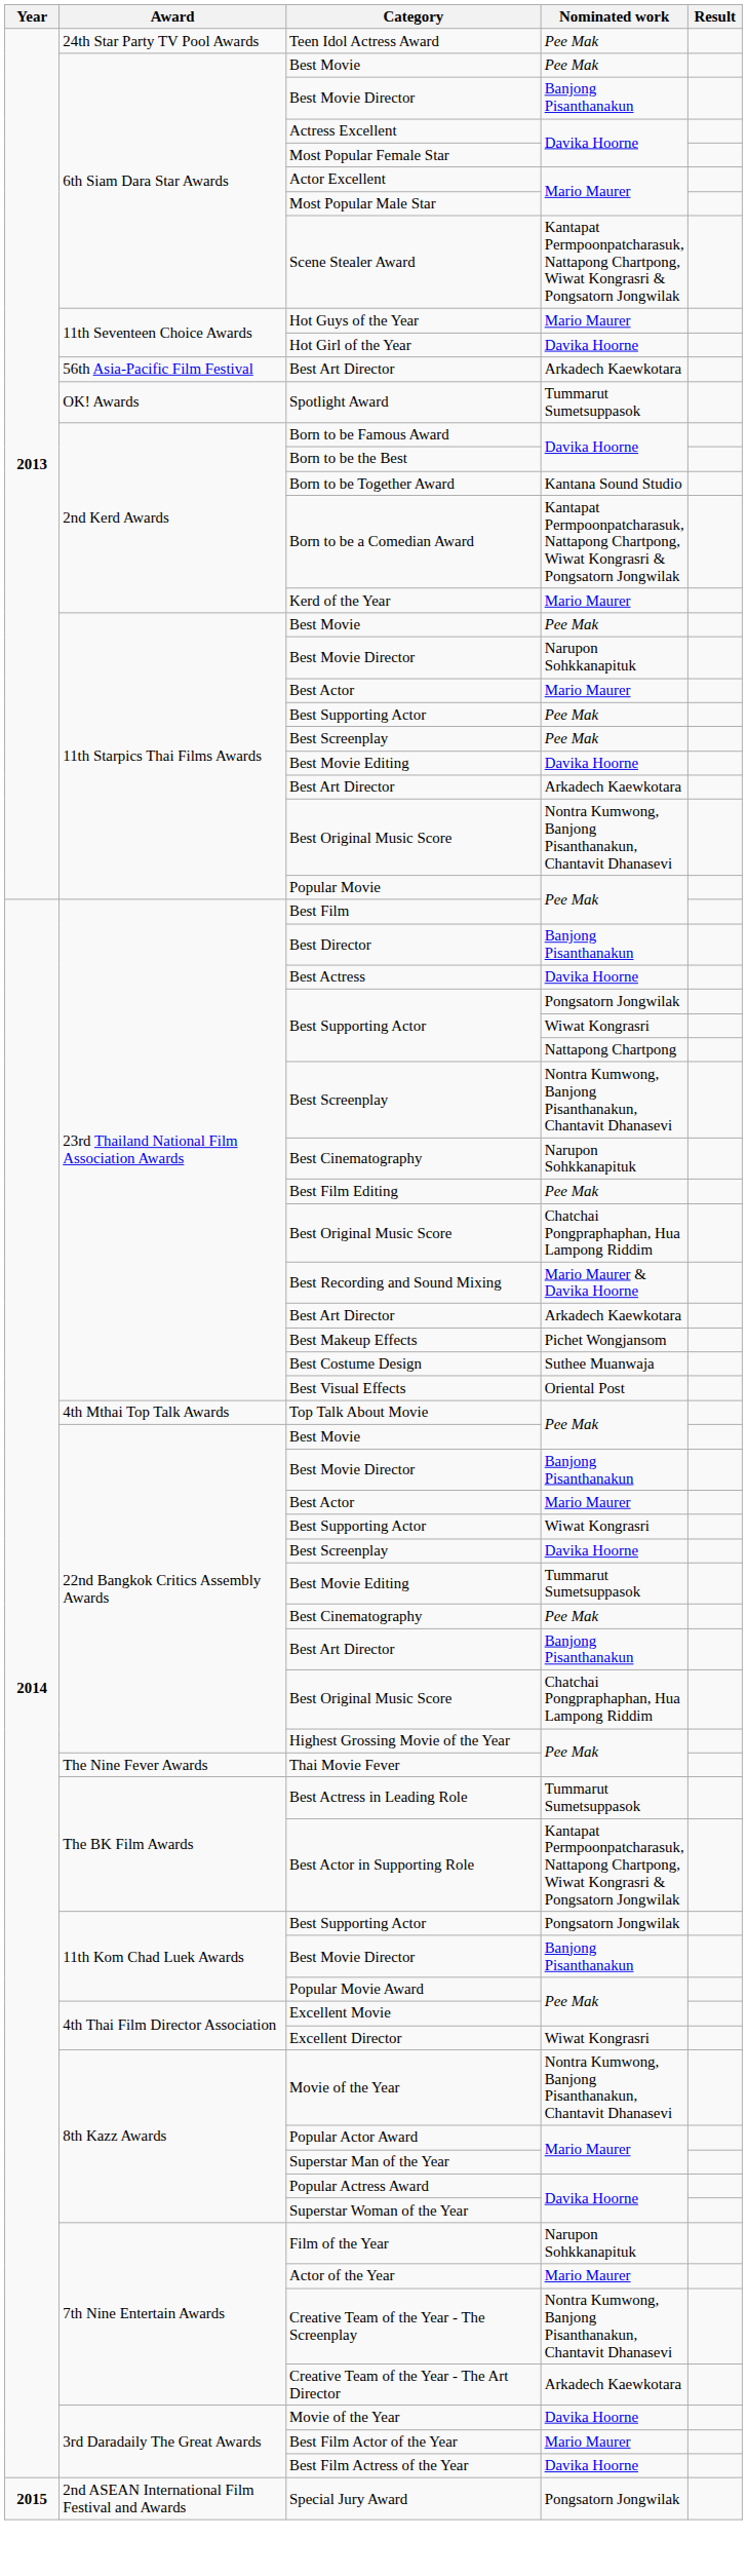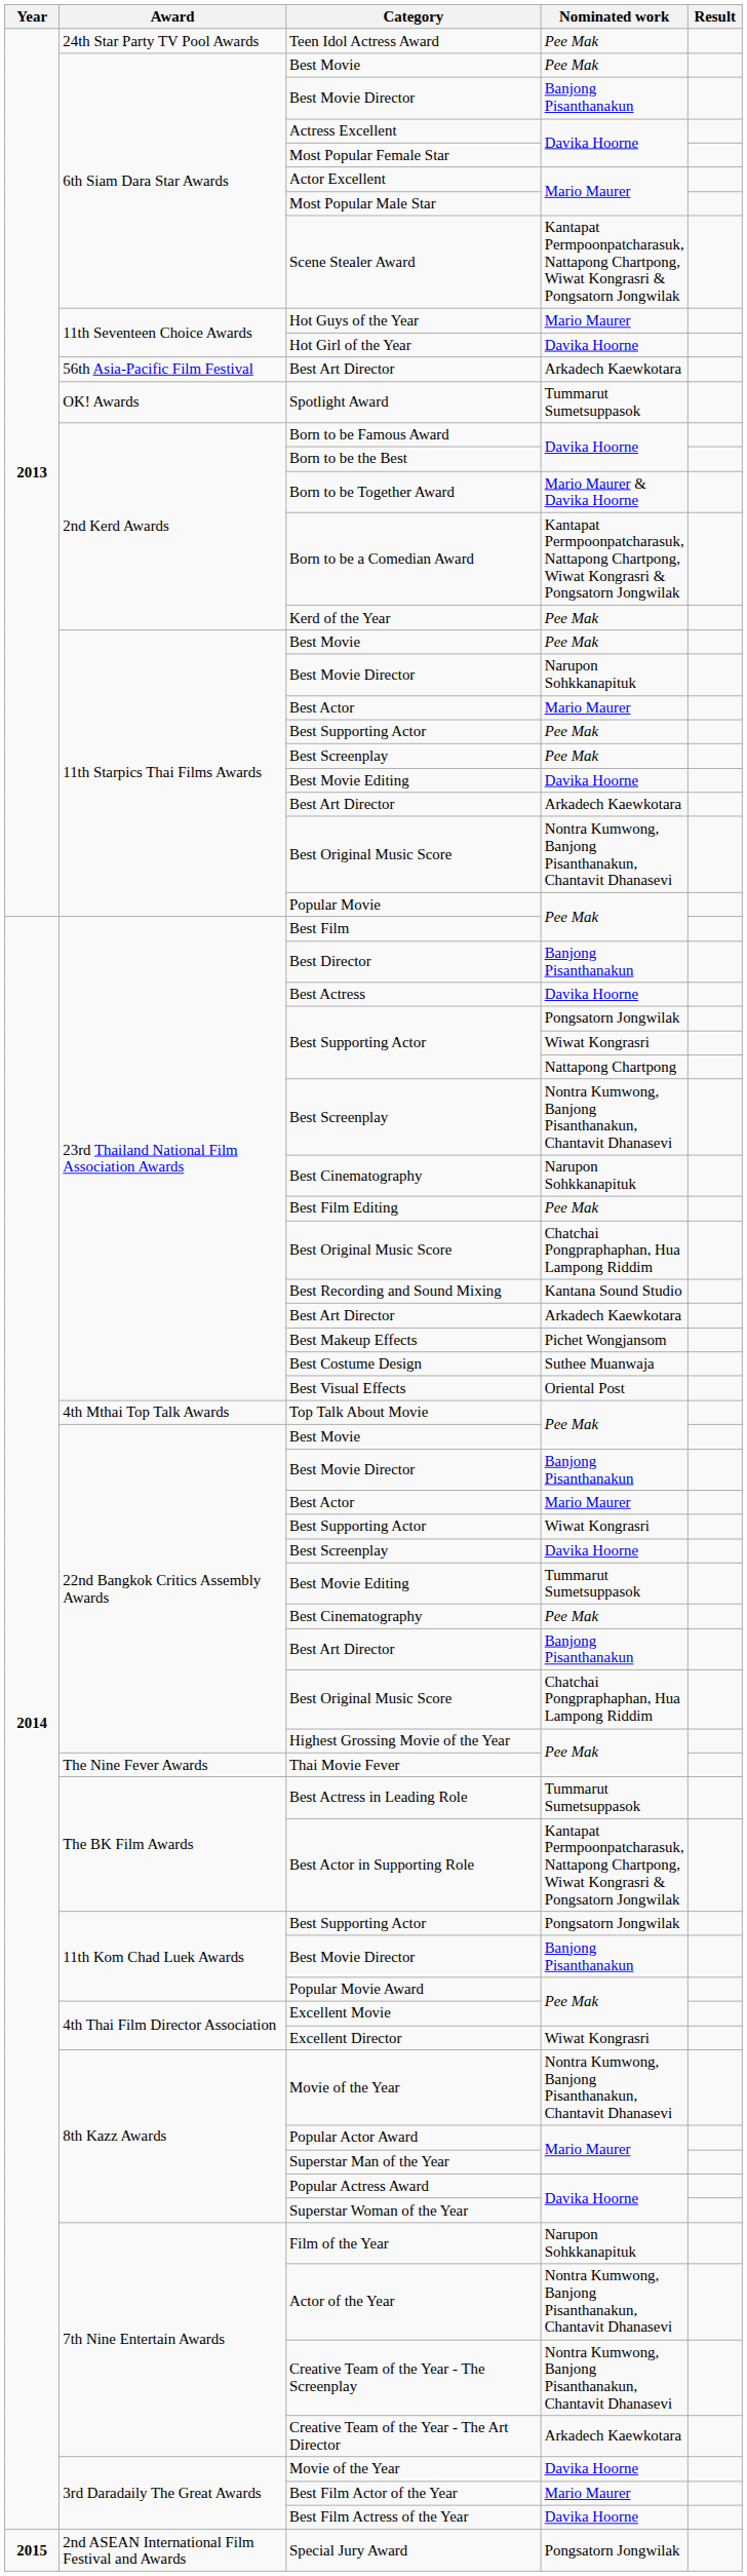Born to be Together Award | Nominated work: Kantana Sound Studio -> Mario Maurer & Davika Hoorne
Kerd of the Year | Nominated work: Mario Maurer -> Pee Mak
Best Recording and Sound Mixing | Nominated work: Mario Maurer & Davika Hoorne -> Kantana Sound Studio
Actor of the Year | Nominated work: Mario Maurer -> Nontra Kumwong, Banjong Pisanthanakun, Chantavit Dhanasevi
